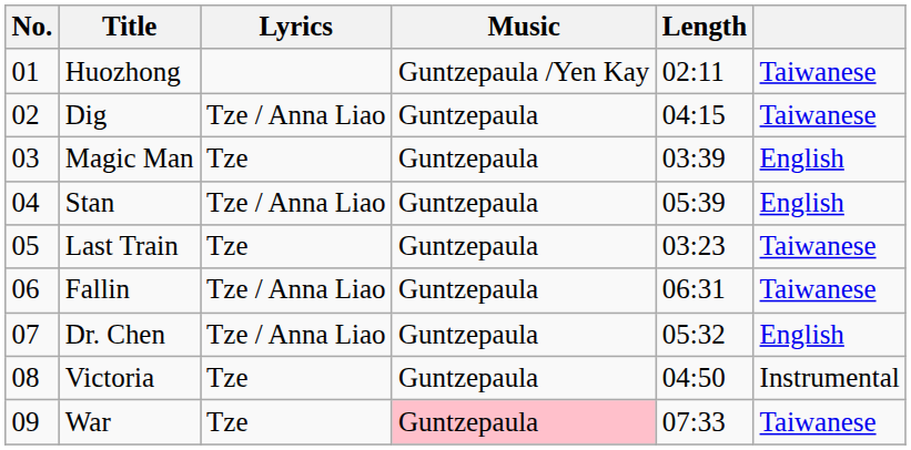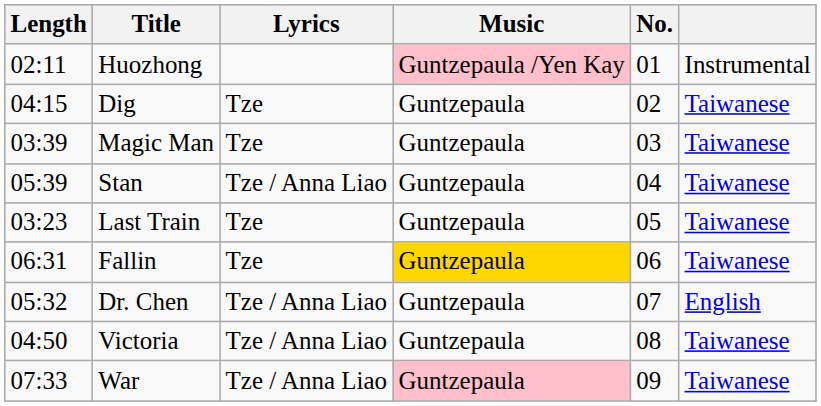columns swapped: No. <-> Length
Huozhong | Music: no background -> pink background
Huozhong | column 6: Taiwanese -> Instrumental
Dig | Lyrics: Tze / Anna Liao -> Tze
Magic Man | column 6: English -> Taiwanese
Stan | column 6: English -> Taiwanese
Fallin | Lyrics: Tze / Anna Liao -> Tze
Fallin | Music: no background -> gold background
Victoria | Lyrics: Tze -> Tze / Anna Liao
Victoria | column 6: Instrumental -> Taiwanese
War | Lyrics: Tze -> Tze / Anna Liao
